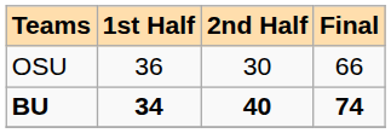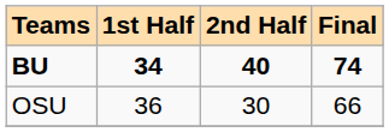rows swapped: OSU <-> BU
